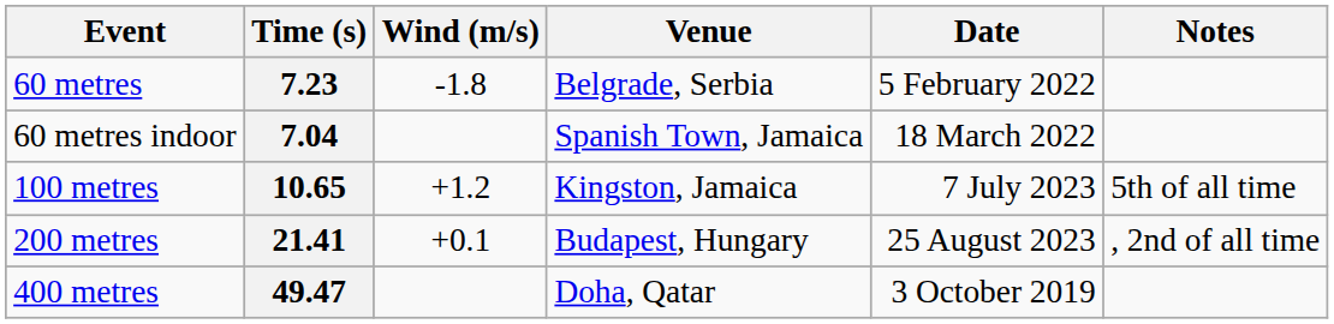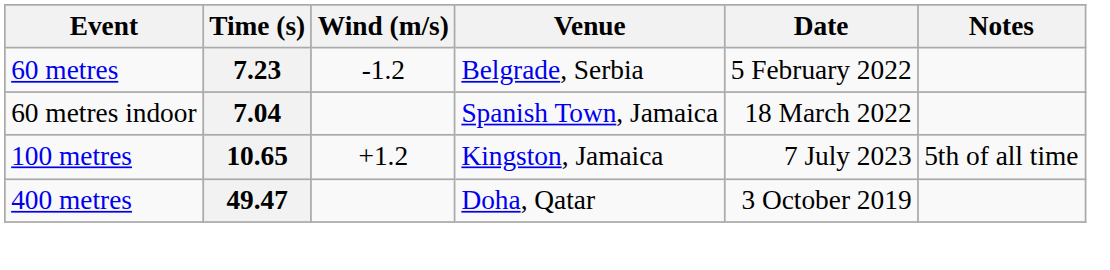7.23 | Wind (m/s): -1.8 -> -1.2
- row: 200 metres | 21.41 | +0.1 | Budapest, Hungary | 25 August 2023 | , 2nd of all time
